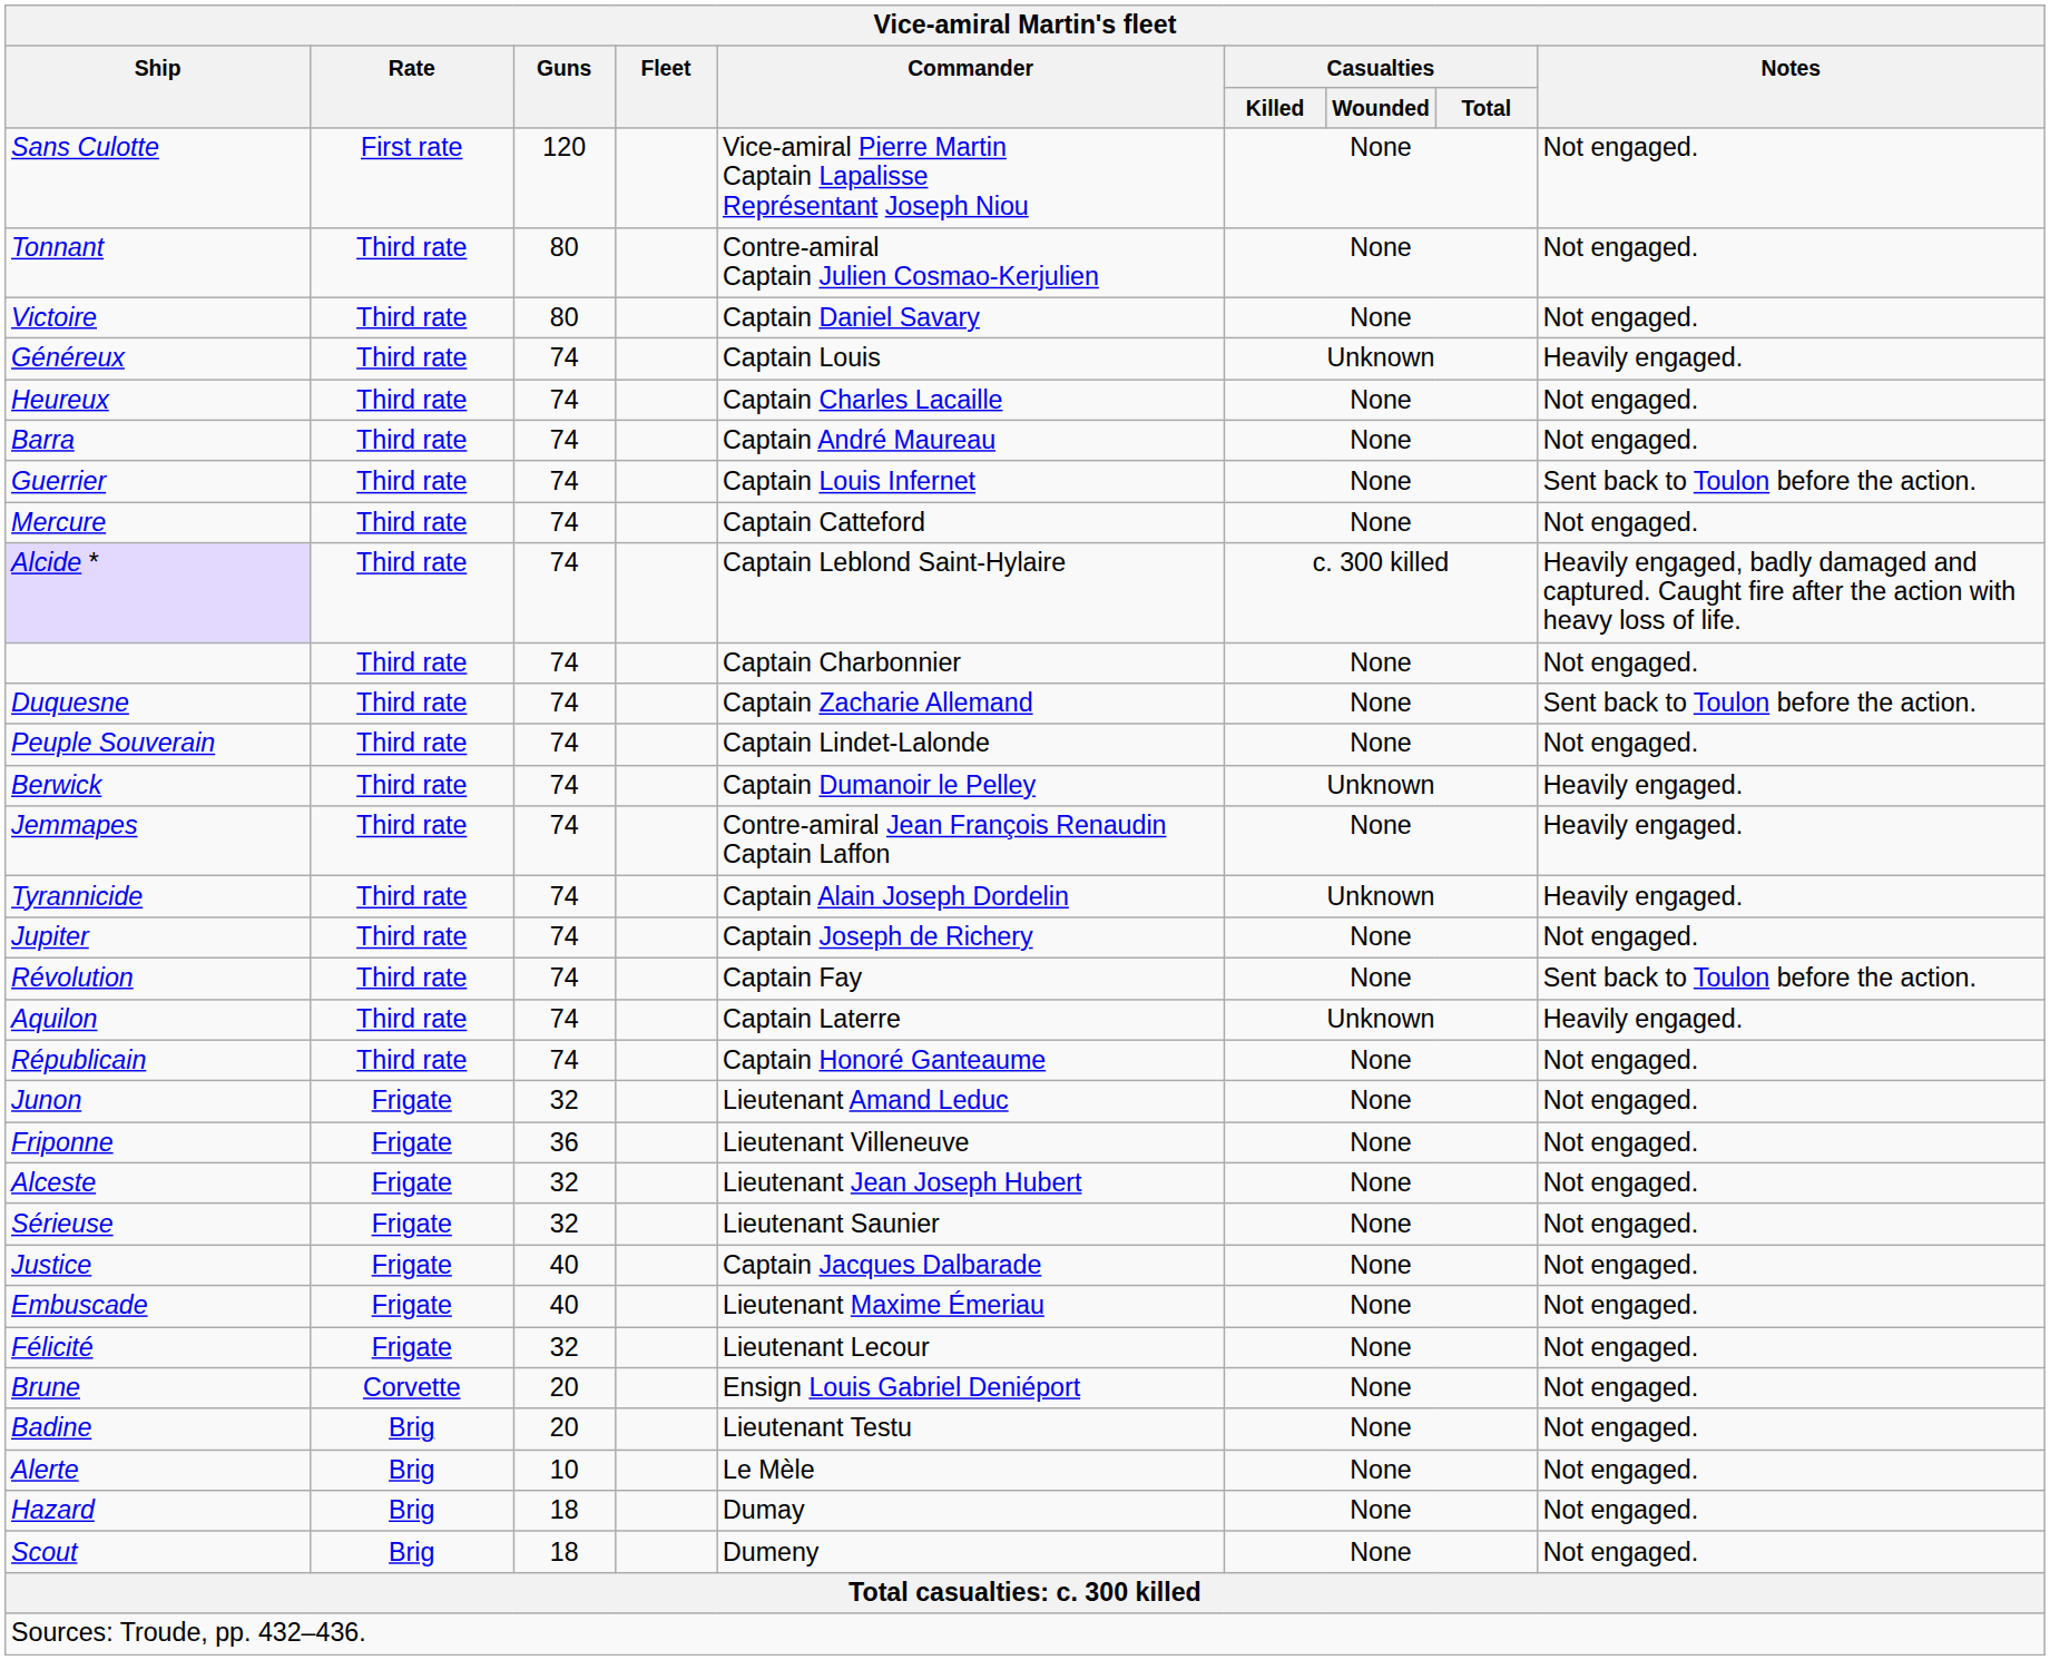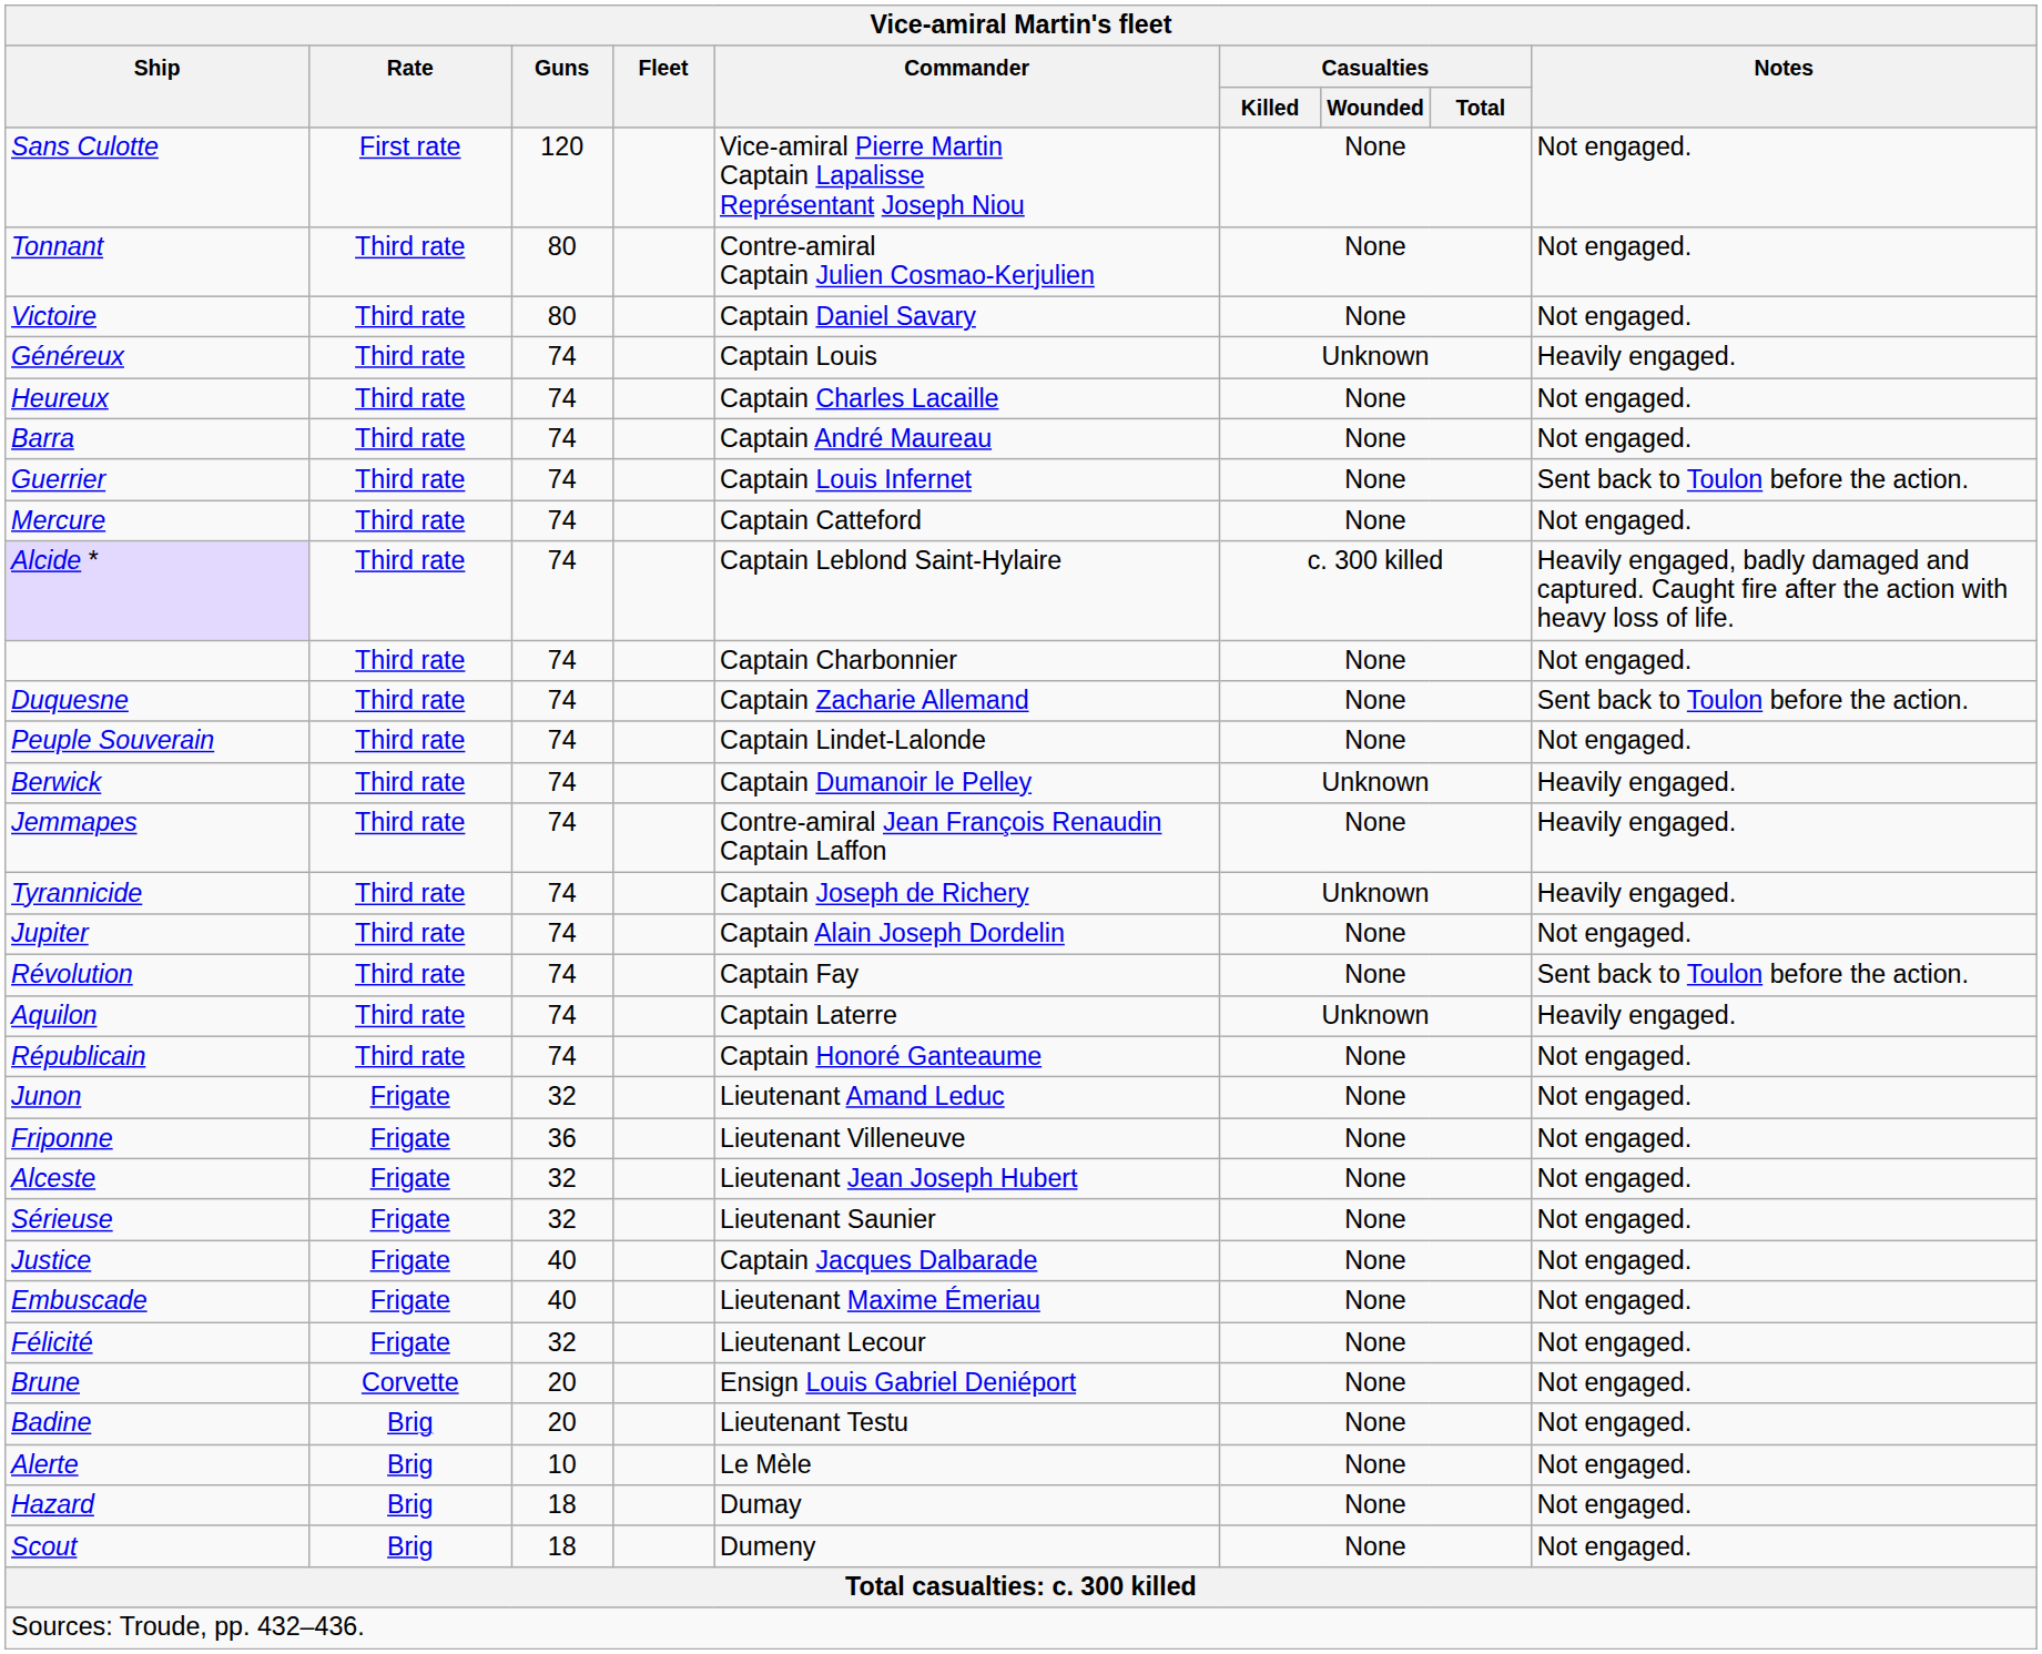Tyrannicide | Commander: Captain Alain Joseph Dordelin -> Captain Joseph de Richery
Jupiter | Commander: Captain Joseph de Richery -> Captain Alain Joseph Dordelin
